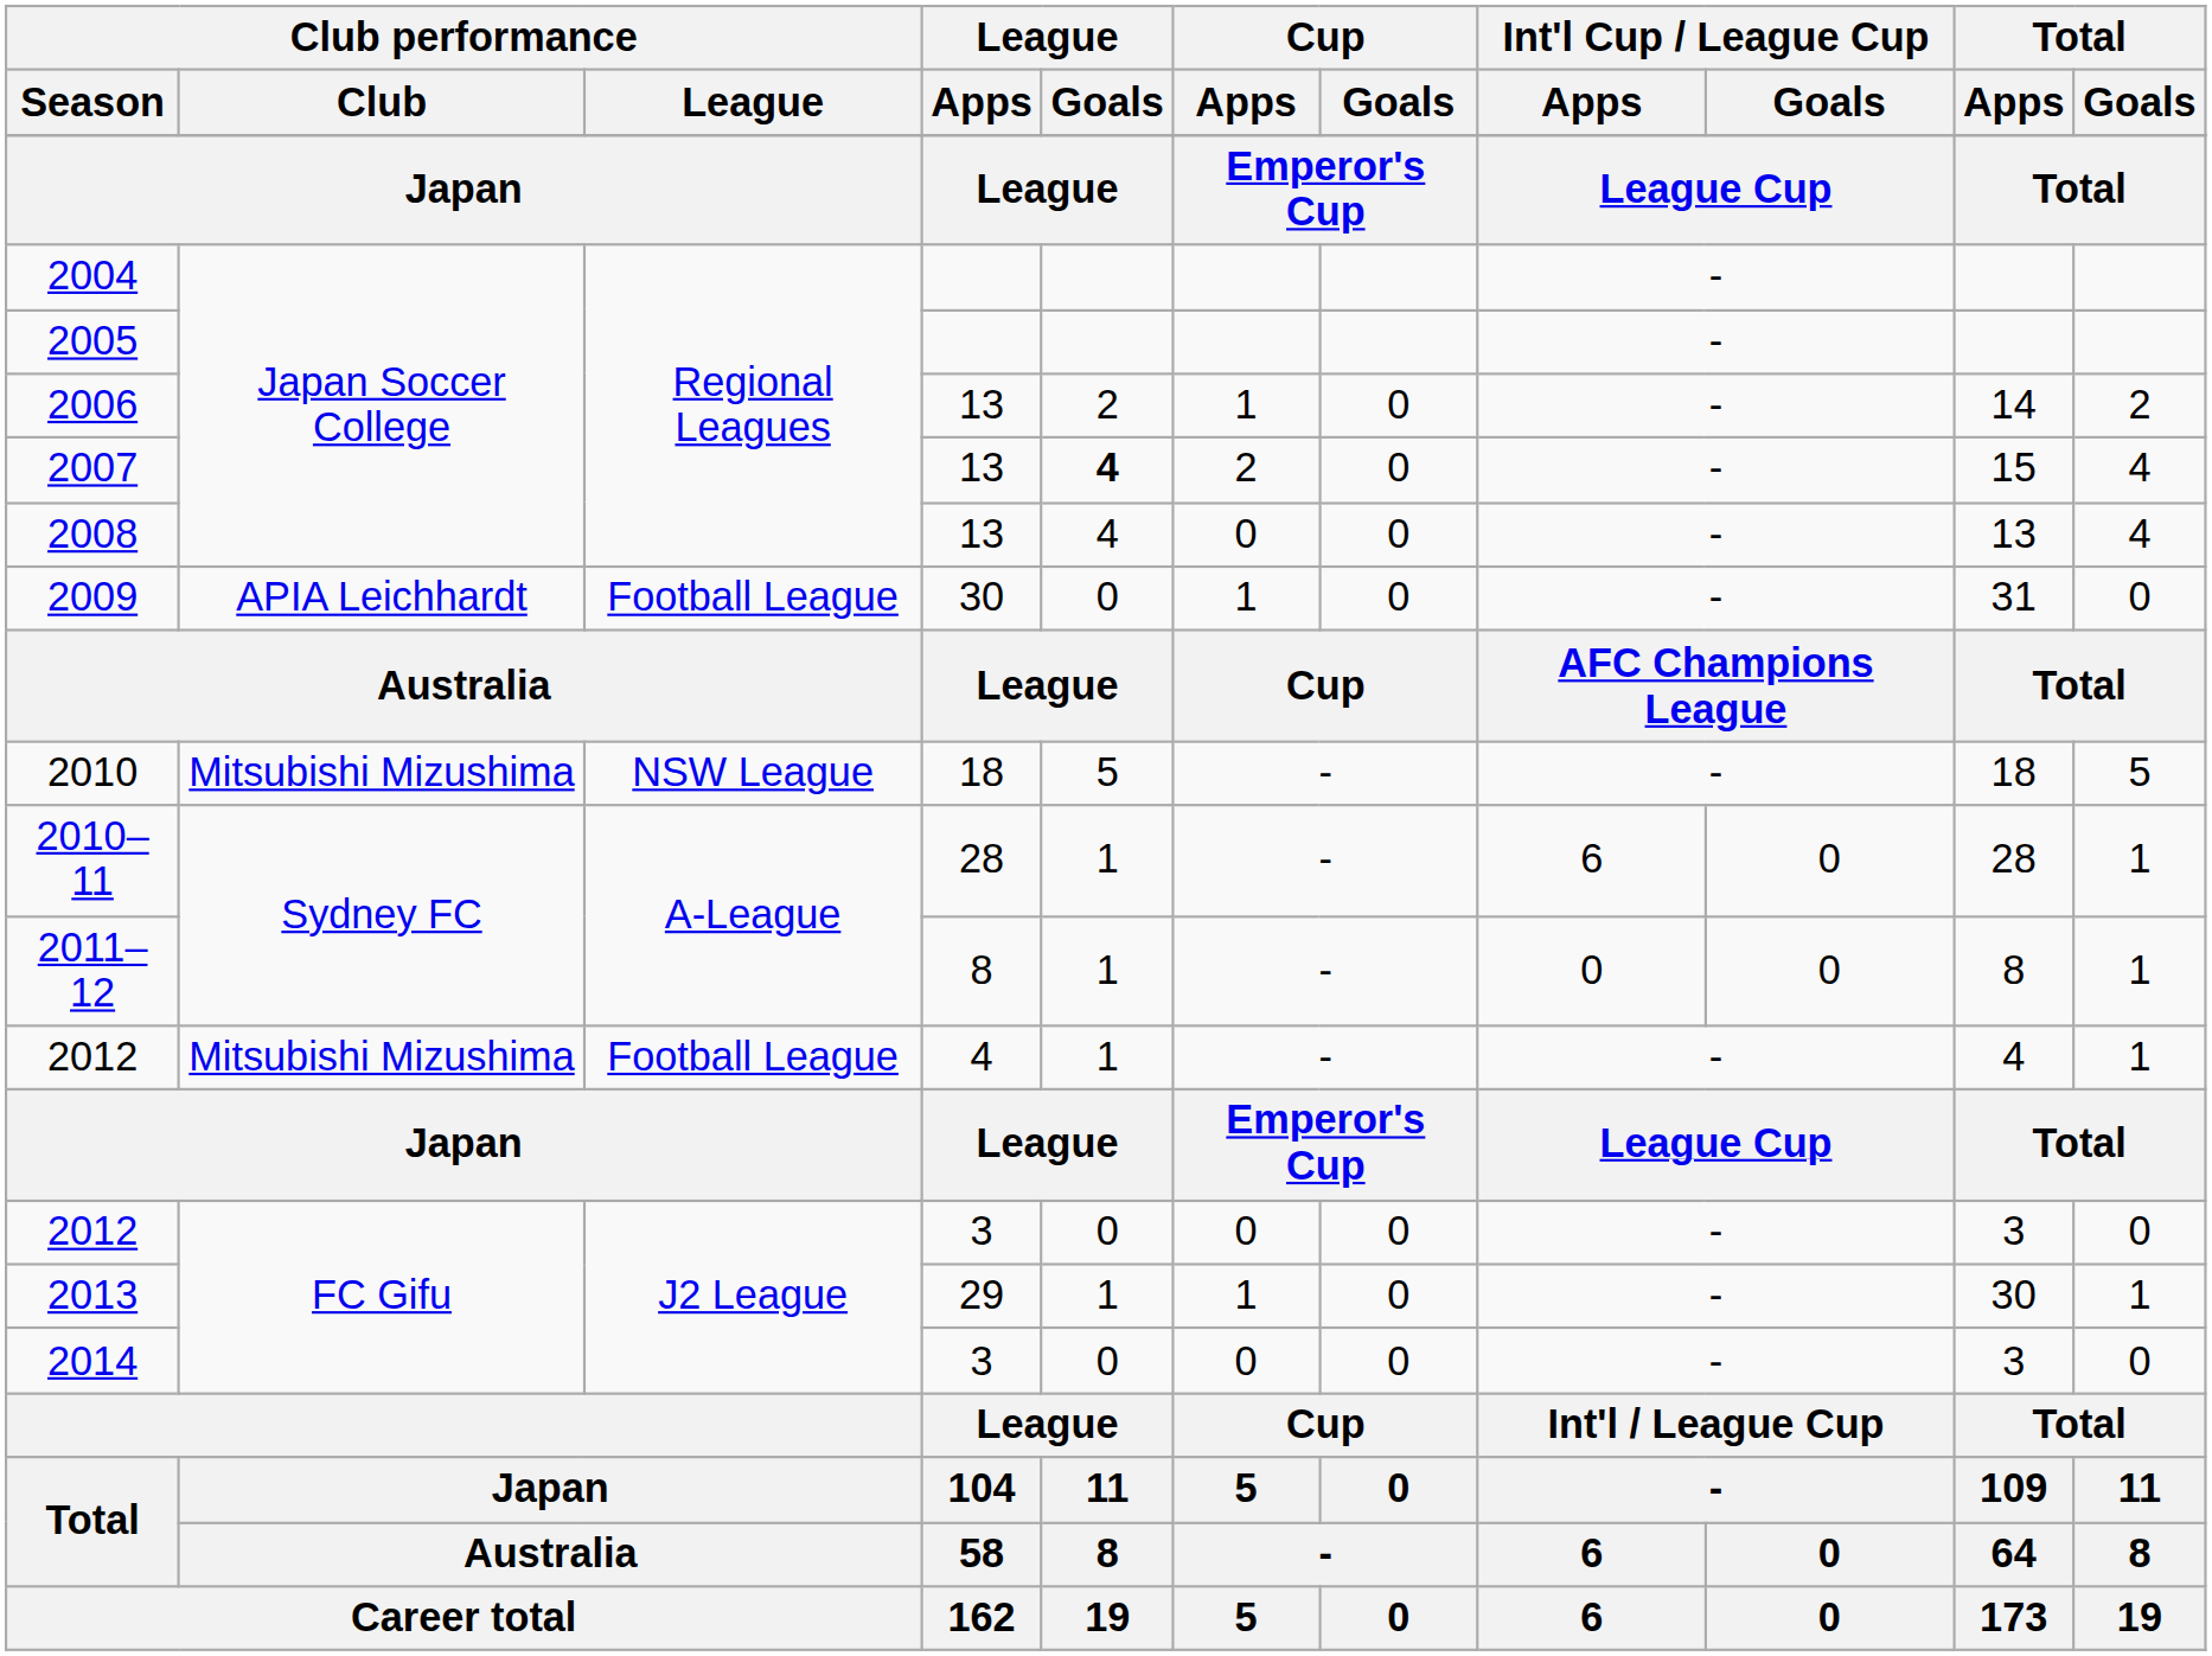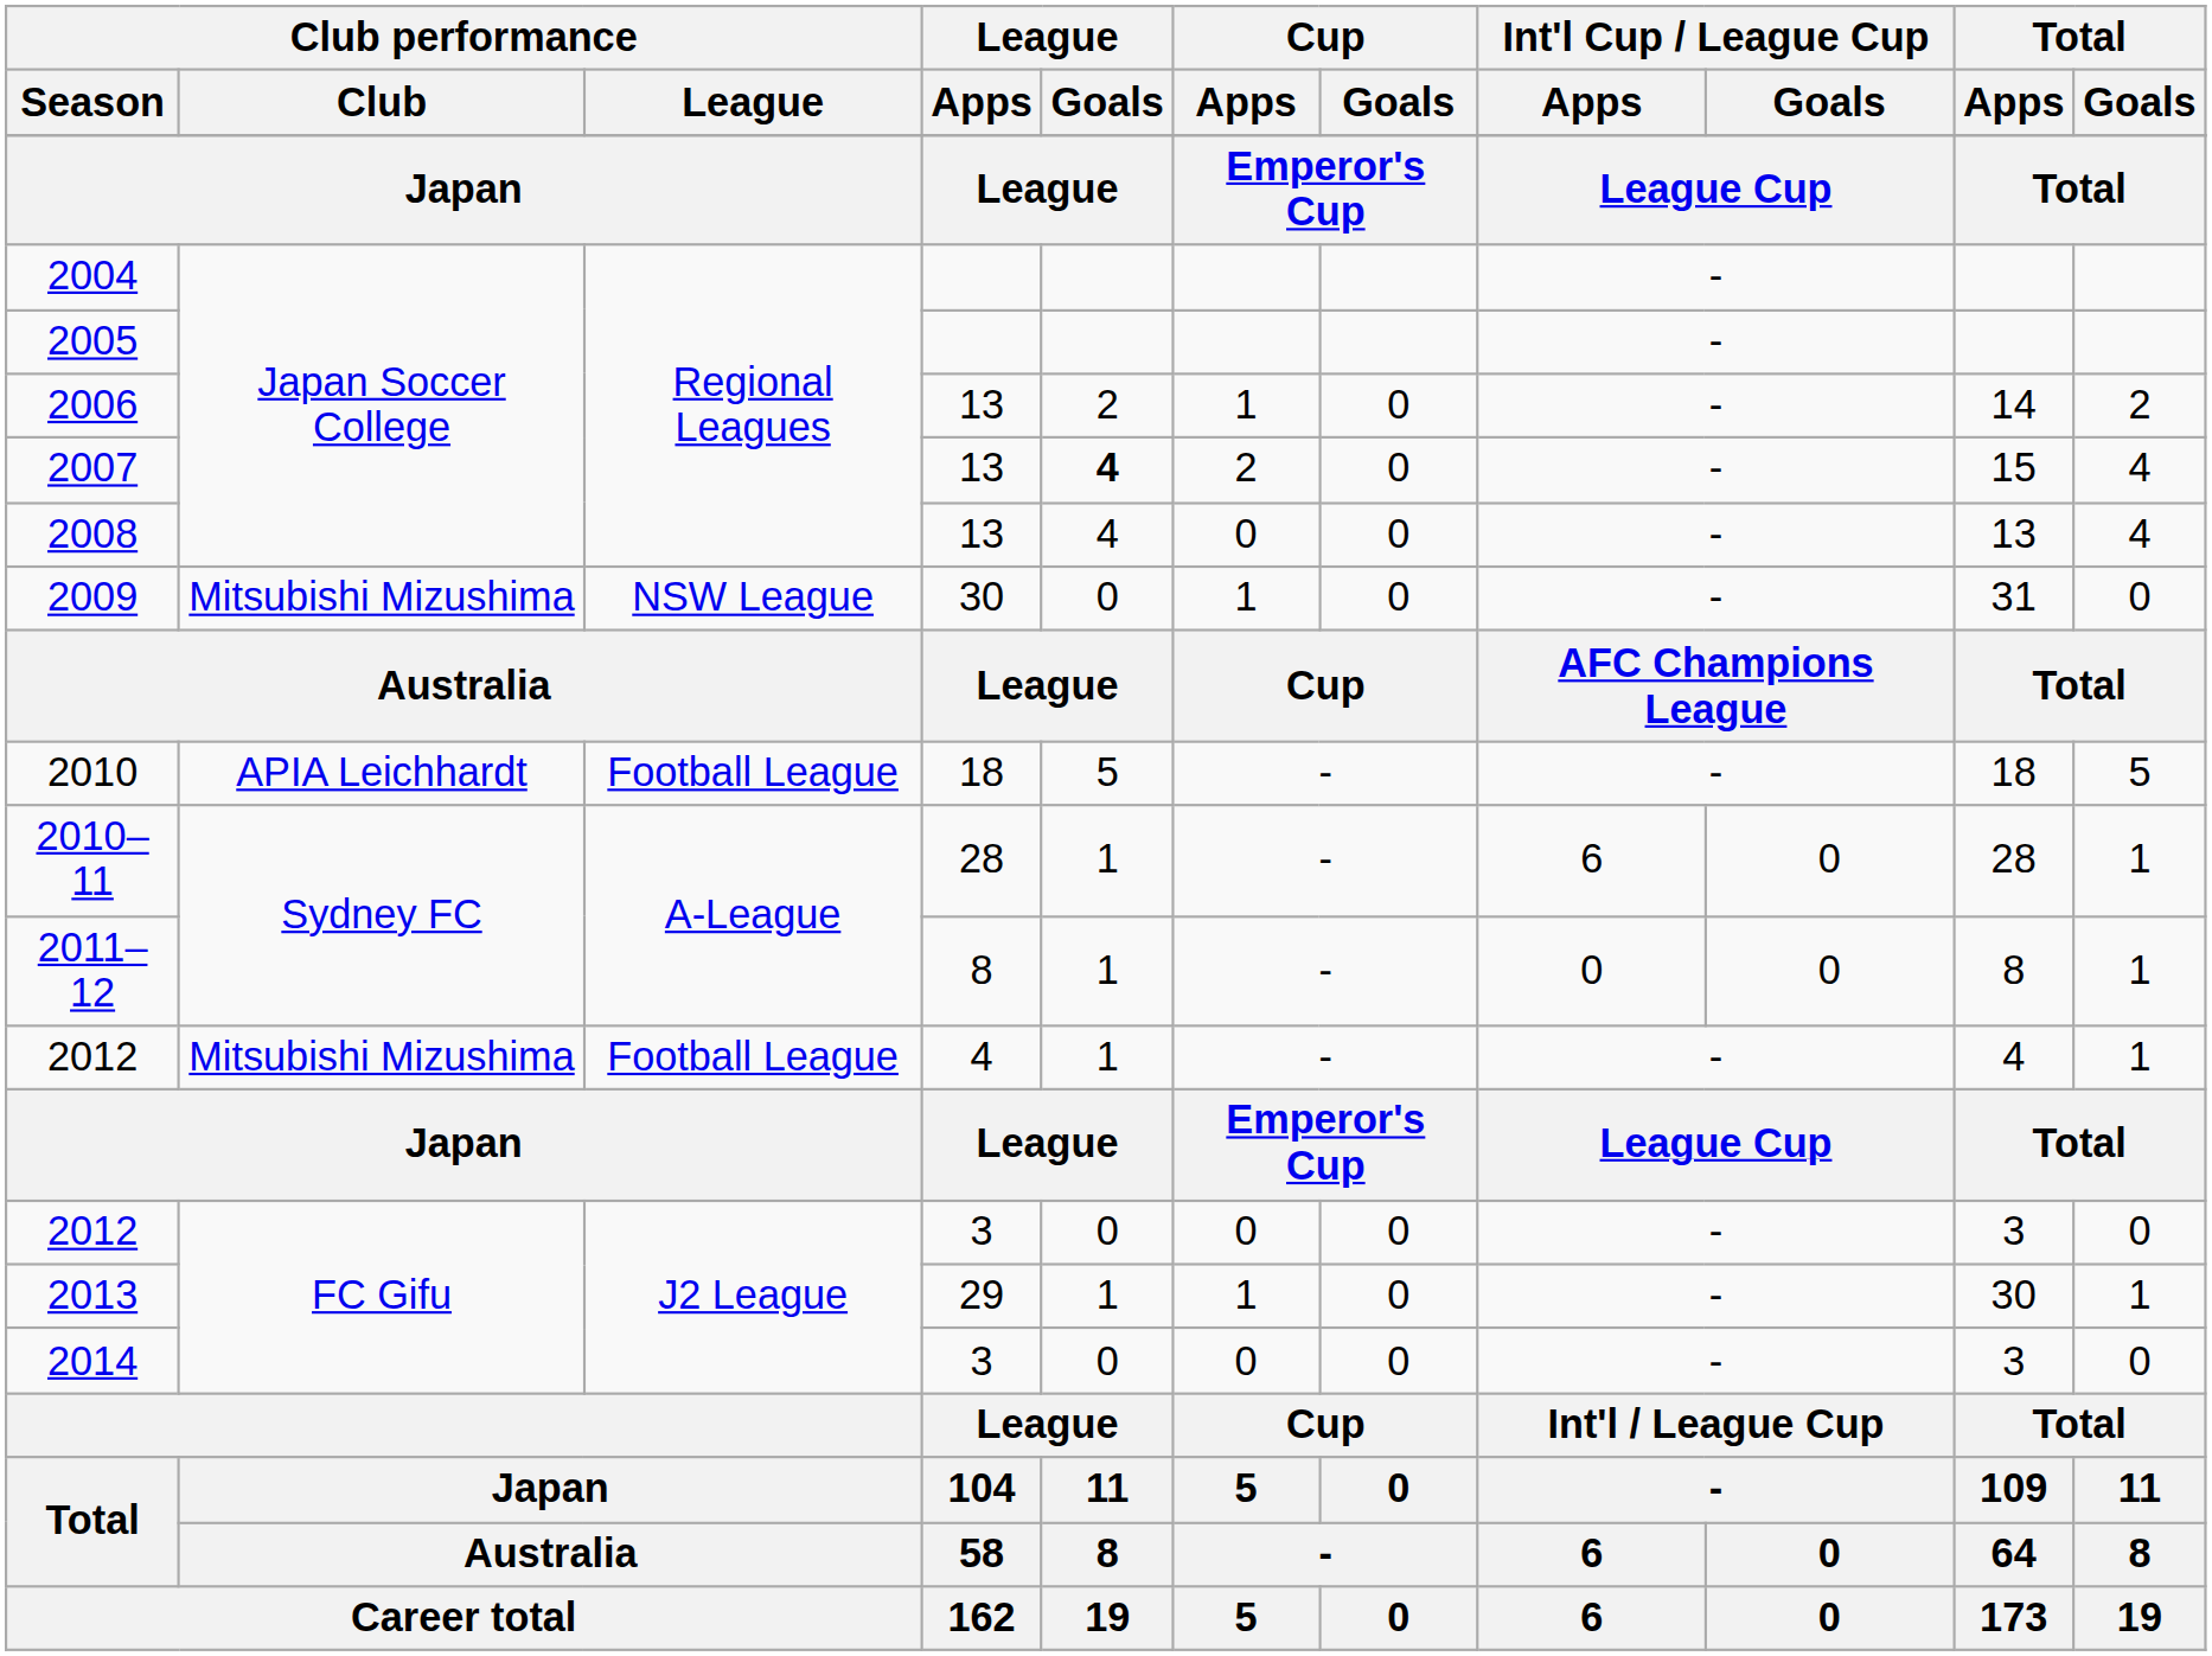2009 | Club performance / Club: APIA Leichhardt -> Mitsubishi Mizushima
2009 | Club performance / League: Football League -> NSW League
2010 | Club performance / Club: Mitsubishi Mizushima -> APIA Leichhardt
2010 | Club performance / League: NSW League -> Football League
